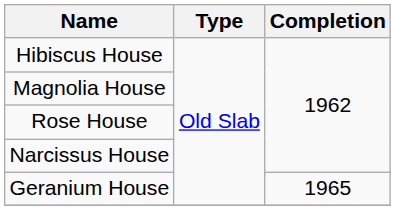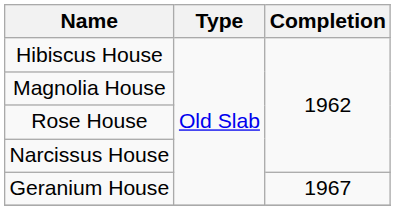Geranium House | Completion: 1965 -> 1967
